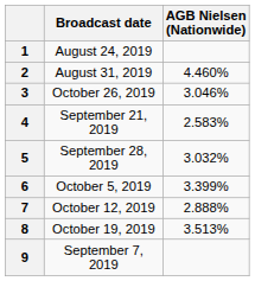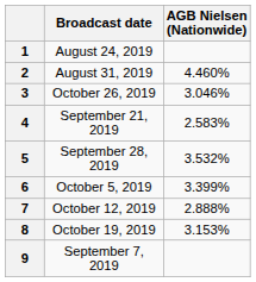5 | AGB Nielsen (Nationwide): 3.032% -> 3.532%
8 | AGB Nielsen (Nationwide): 3.513% -> 3.153%
